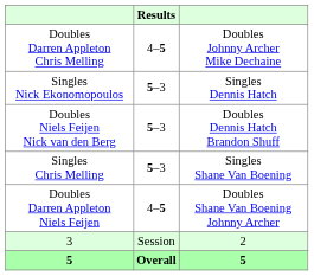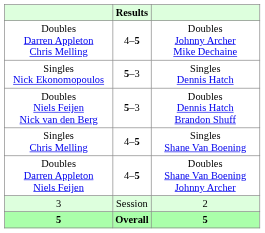Singles Chris Melling | Results: 5–3 -> 4–5
